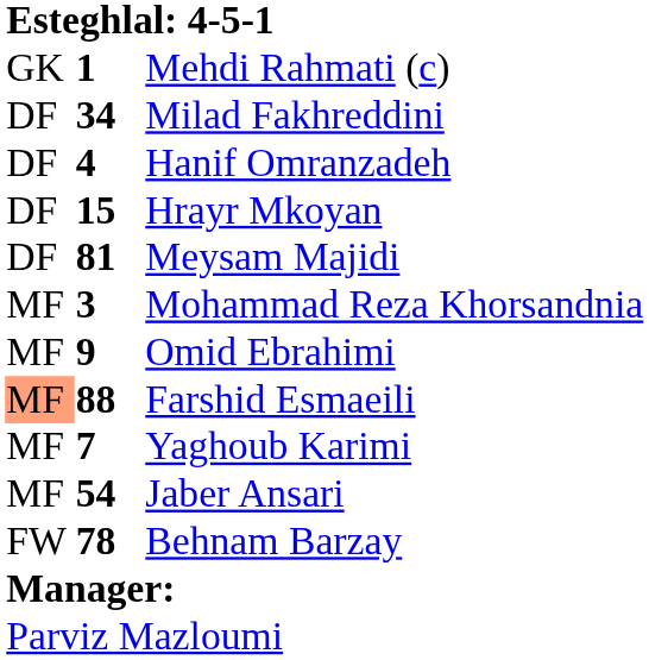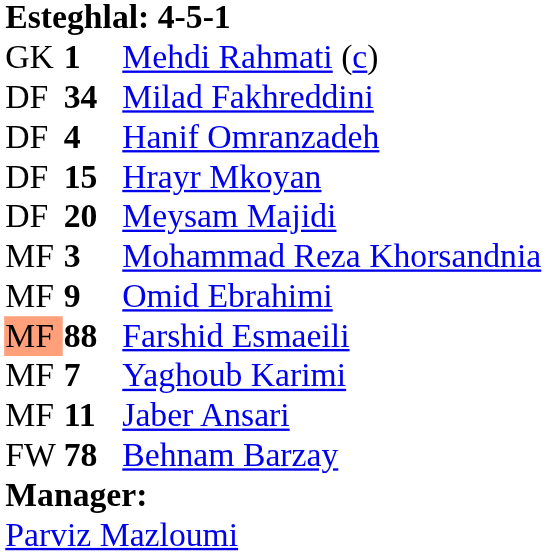Meysam Majidi | column 2: 81 -> 20
Jaber Ansari | column 2: 54 -> 11
